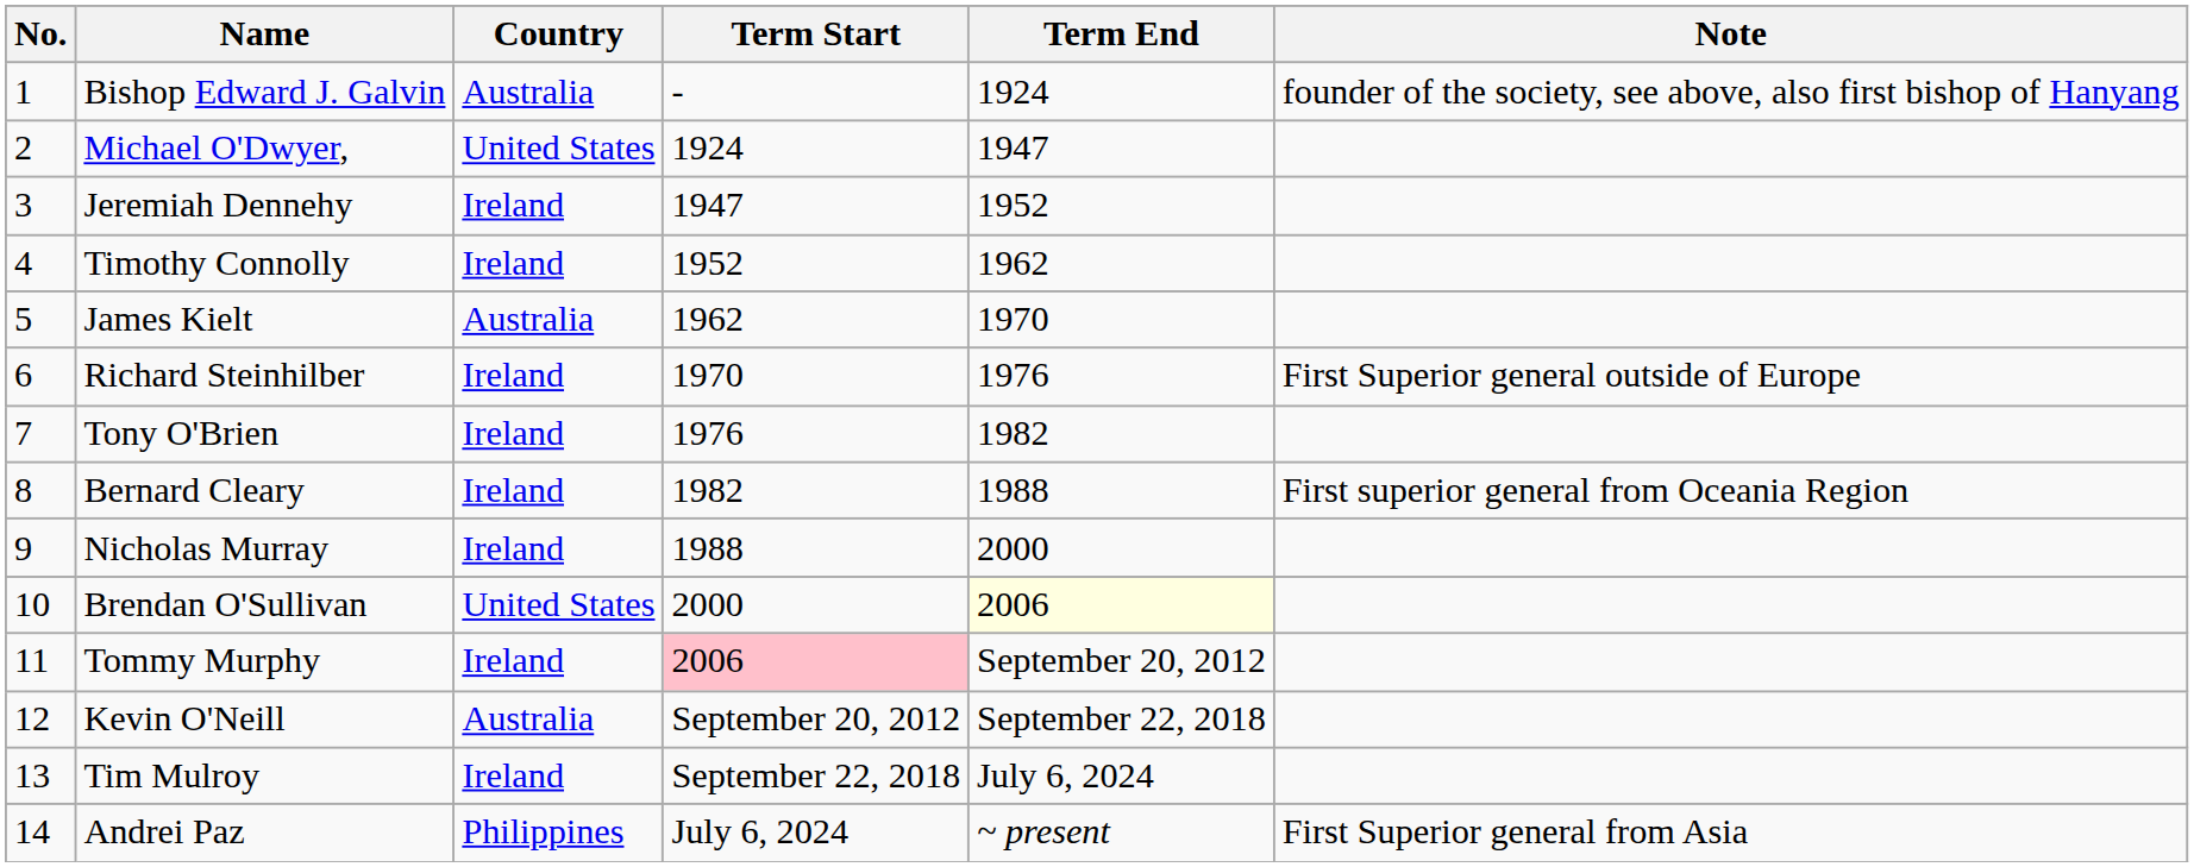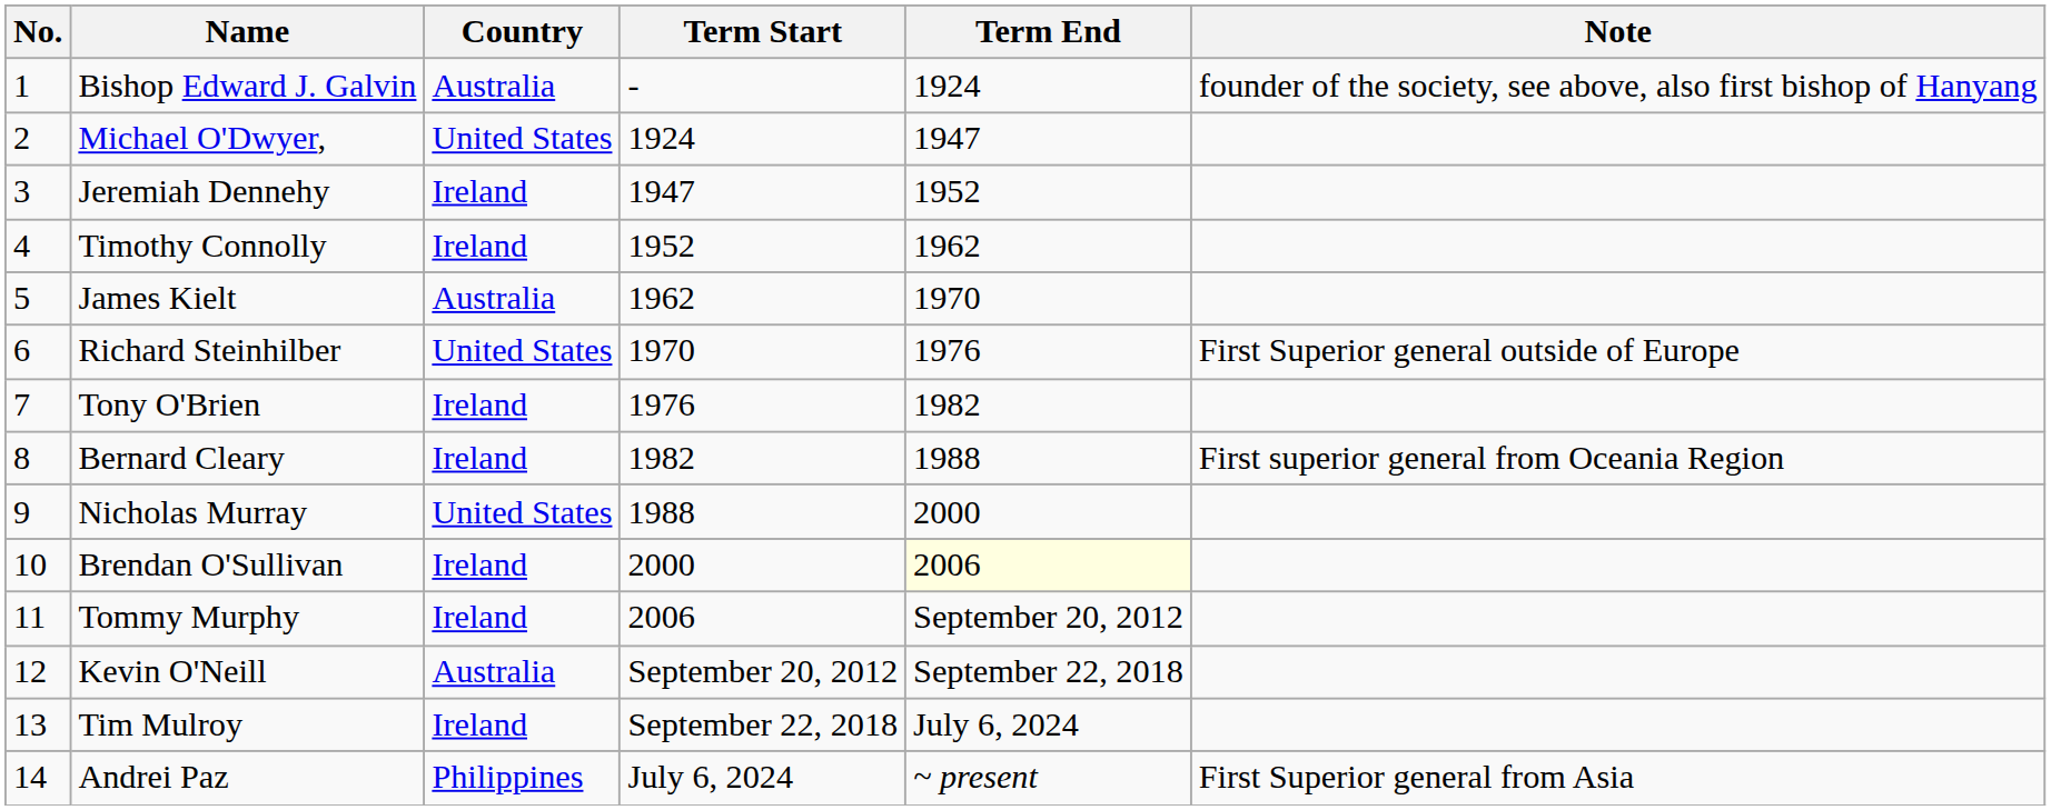Richard Steinhilber | Country: Ireland -> United States
Nicholas Murray | Country: Ireland -> United States
Brendan O'Sullivan | Country: United States -> Ireland
Tommy Murphy | Term Start: pink background -> no background
